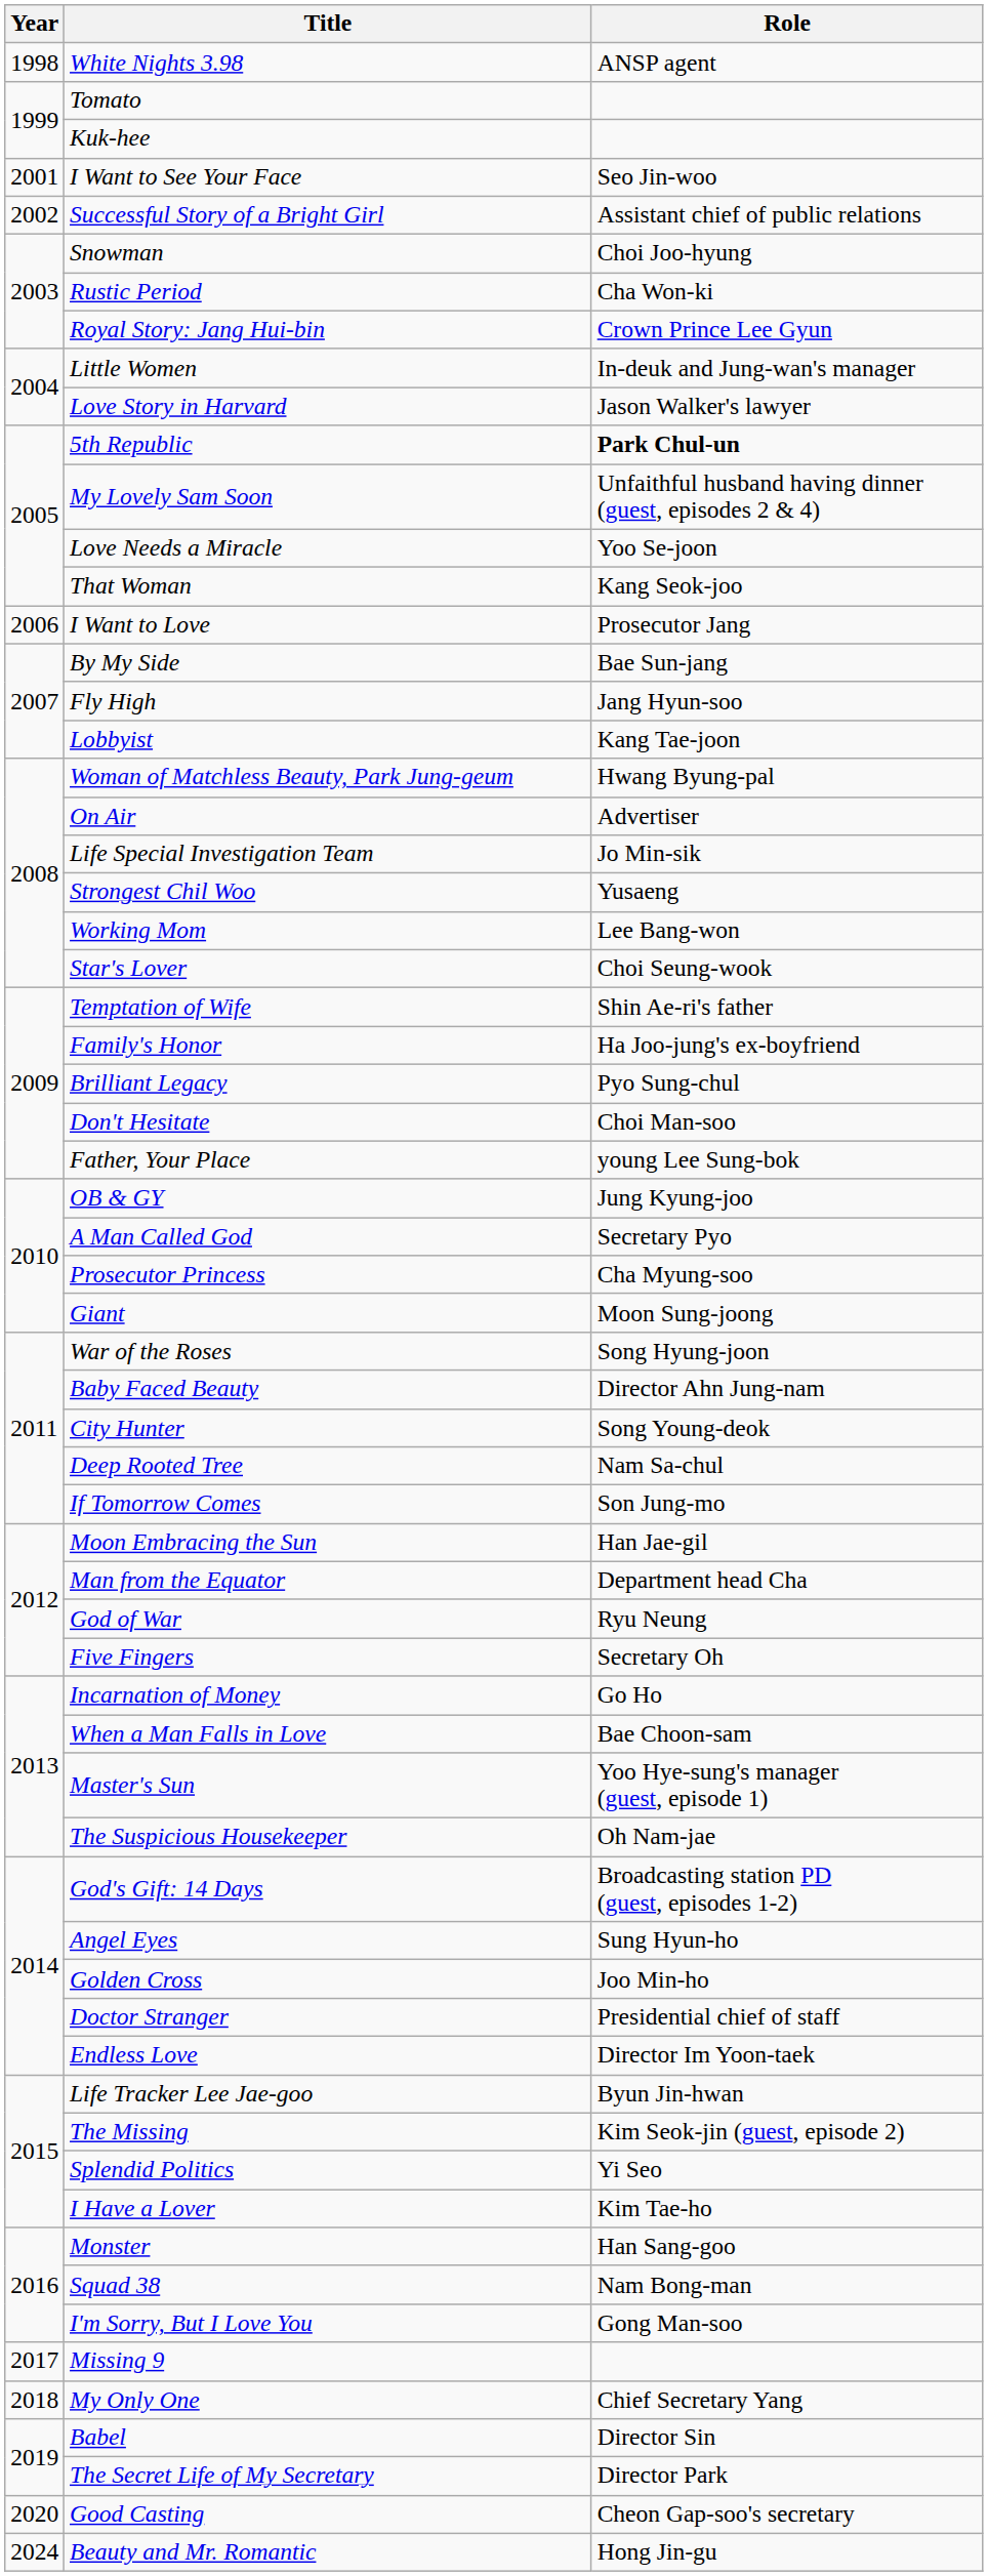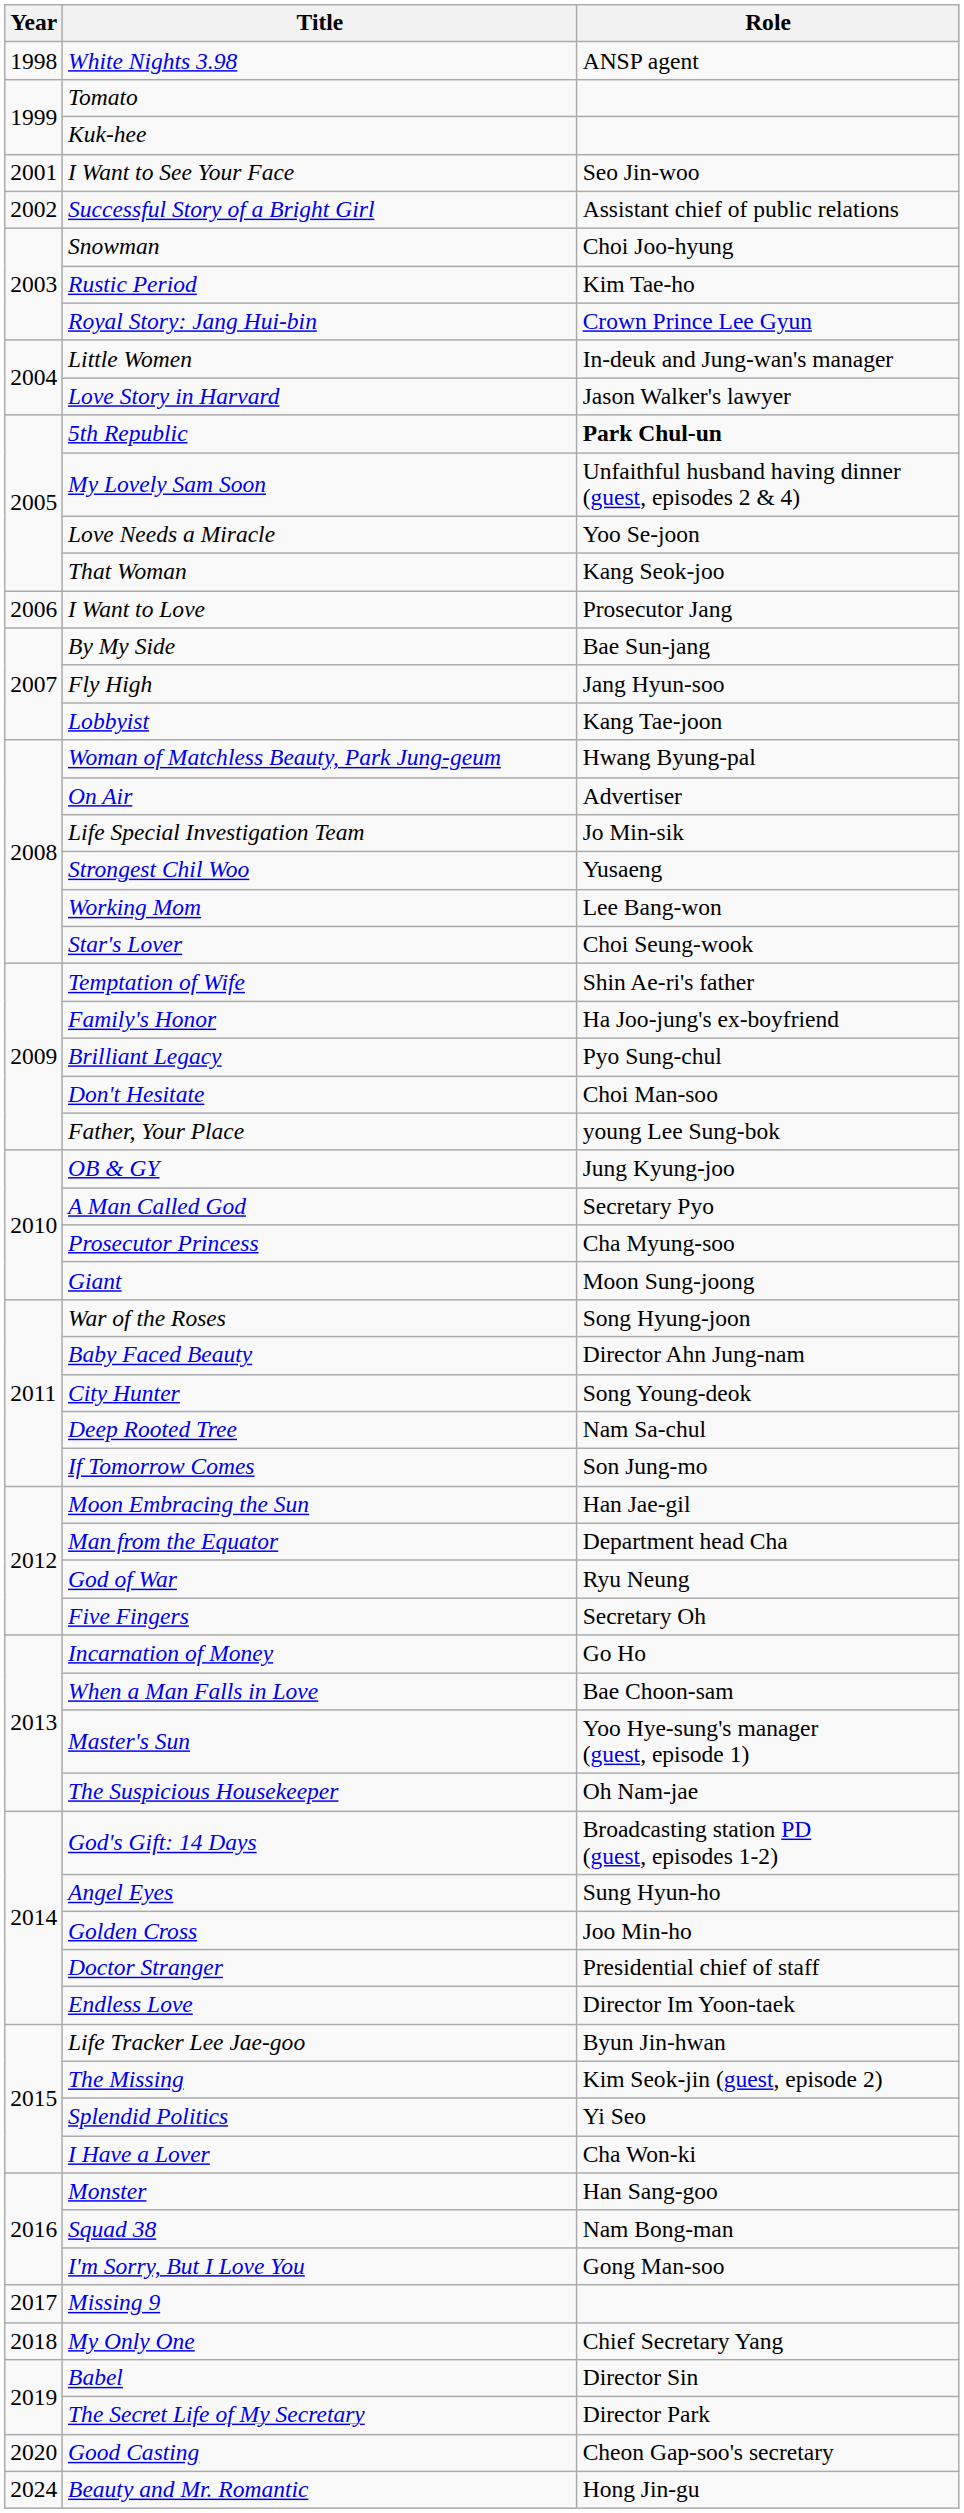Rustic Period | Role: Cha Won-ki -> Kim Tae-ho
I Have a Lover | Role: Kim Tae-ho -> Cha Won-ki
